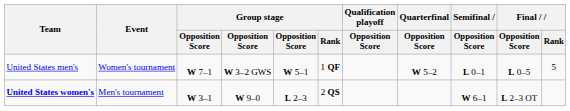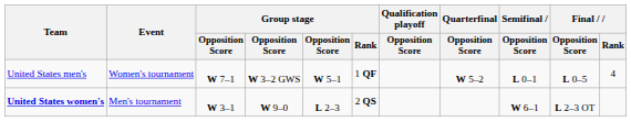United States men's | Final / Rank: 5 -> 4
